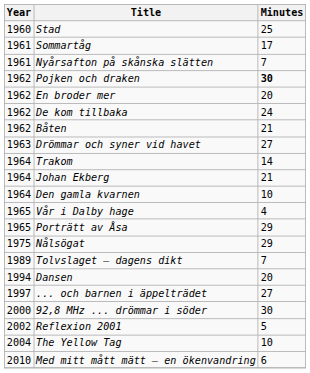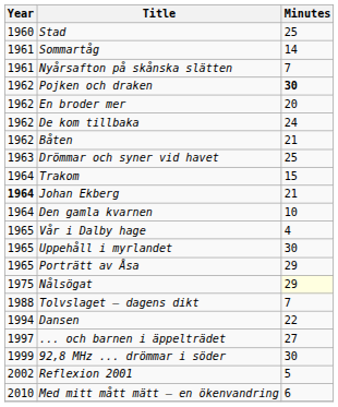Sommartåg | Minutes: 17 -> 14
Drömmar och syner vid havet | Minutes: 27 -> 25
Trakom | Minutes: 14 -> 15
Johan Ekberg | Year: normal -> bold
+ row: 1965 | Uppehåll i myrlandet | 30
Nålsögat | Minutes: no background -> lightyellow background
Tolvslaget – dagens dikt | Year: 1989 -> 1988
Dansen | Minutes: 20 -> 22
92,8 MHz ... drömmar i söder | Year: 2000 -> 1999
- row: 2004 | The Yellow Tag | 10
